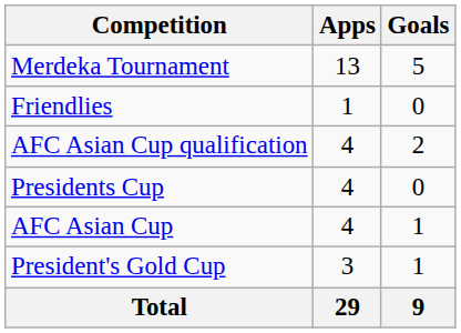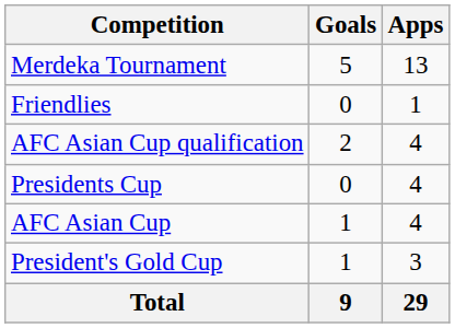columns swapped: Apps <-> Goals
